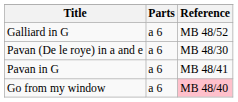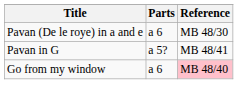- row: Galliard in G | a 6 | MB 48/52
Pavan in G | Parts: a 6 -> a 5?
